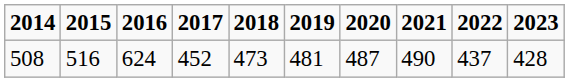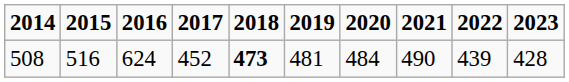508 | 2018: normal -> bold
508 | 2020: 487 -> 484
508 | 2022: 437 -> 439
